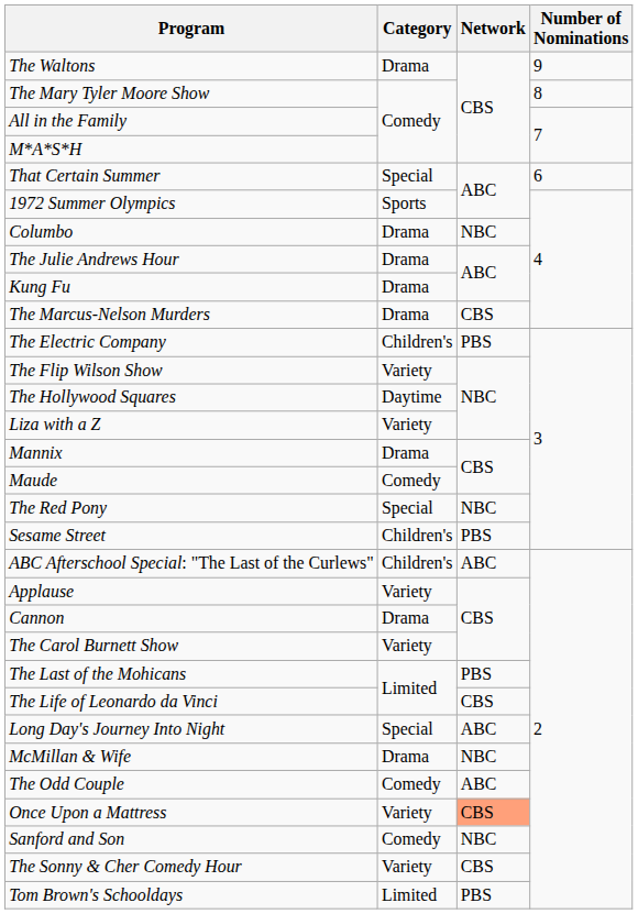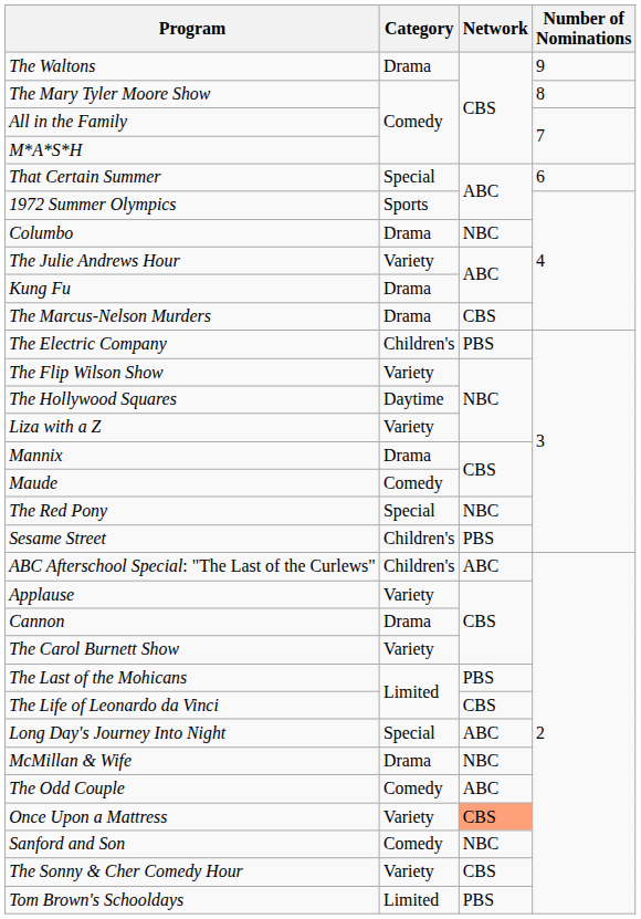The Julie Andrews Hour | Category: Drama -> Variety
